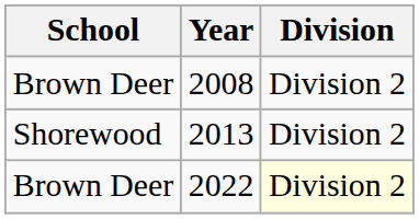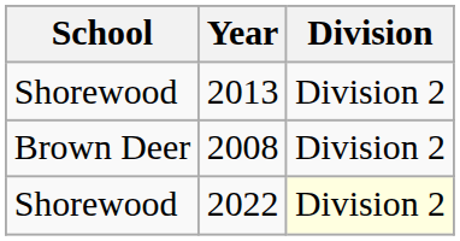rows swapped: 2008 <-> 2013
2022 | School: Brown Deer -> Shorewood
